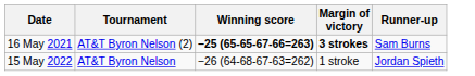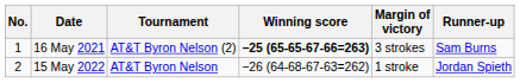+ column: No. | 1 | 2
16 May 2021 | Margin of victory: bold -> normal
